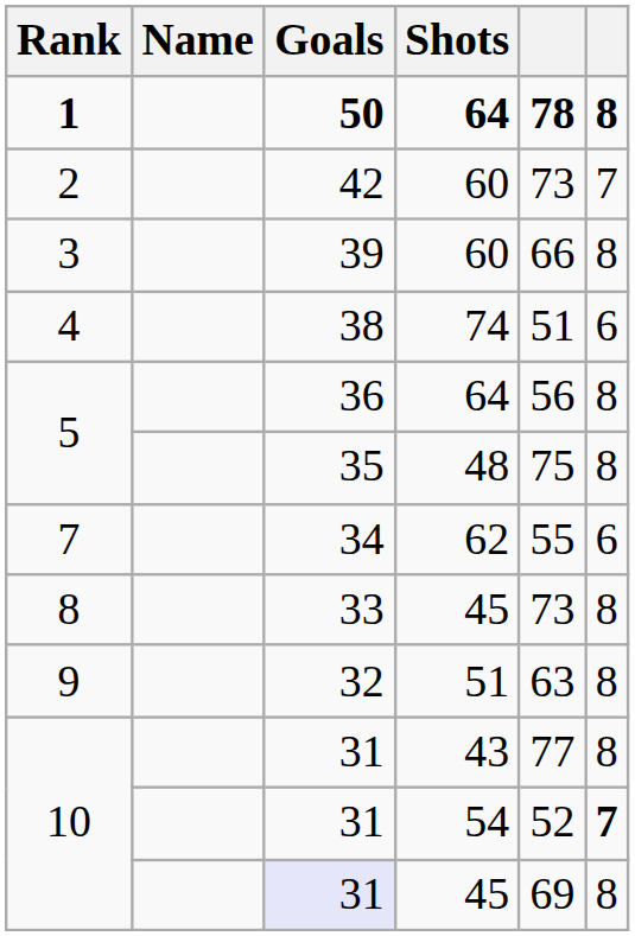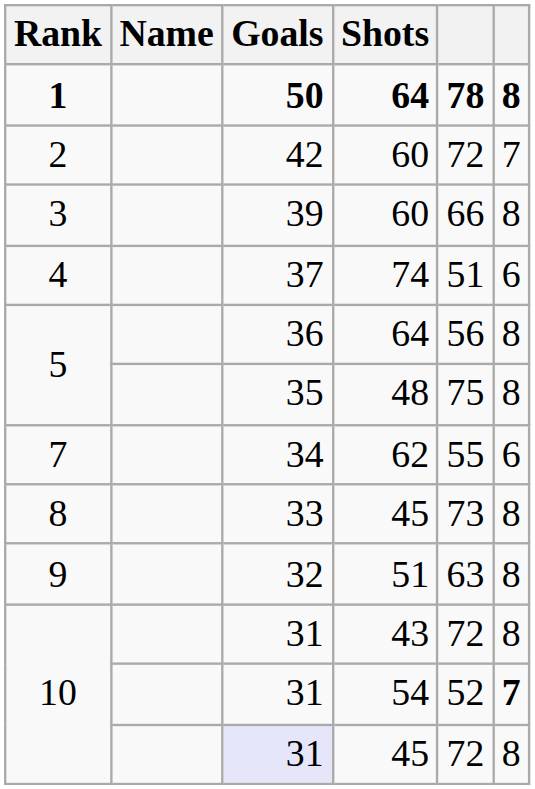2 | column 5: 73 -> 72
4 | Goals: 38 -> 37
10 / 43 | column 5: 77 -> 72
10 / 45 | column 5: 69 -> 72
